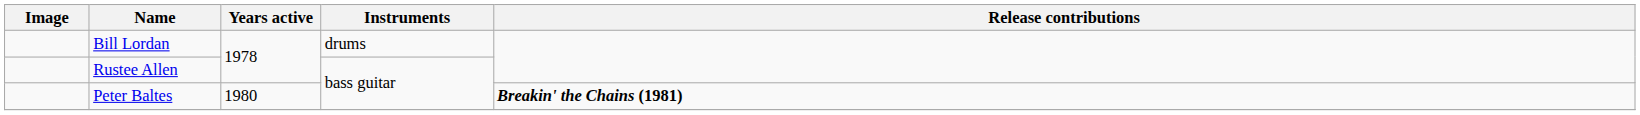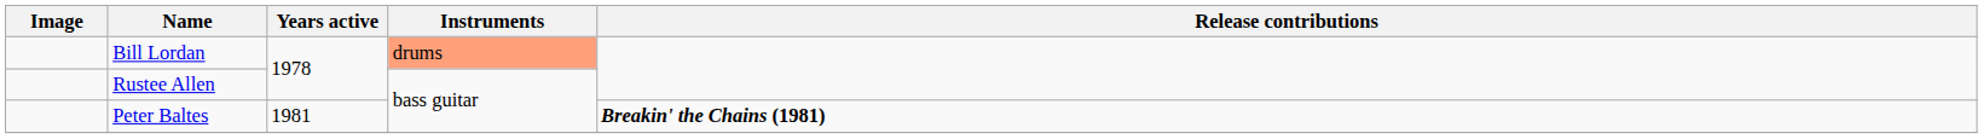Bill Lordan | Instruments: no background -> lightsalmon background
Peter Baltes | Years active: 1980 -> 1981
